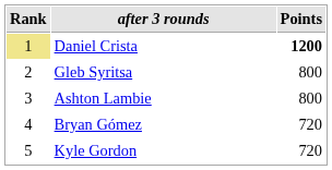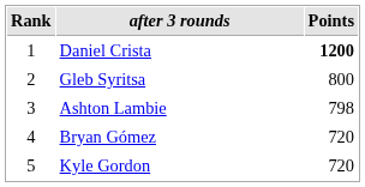Daniel Crista | Rank: khaki background -> no background
Ashton Lambie | Points: 800 -> 798
